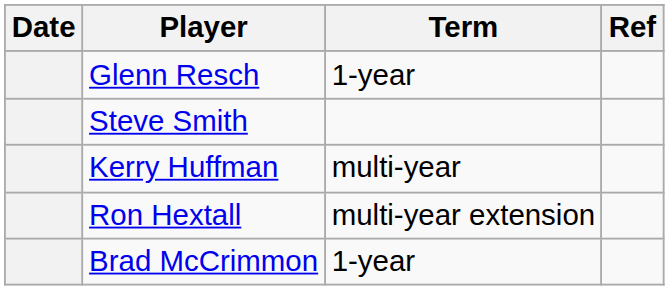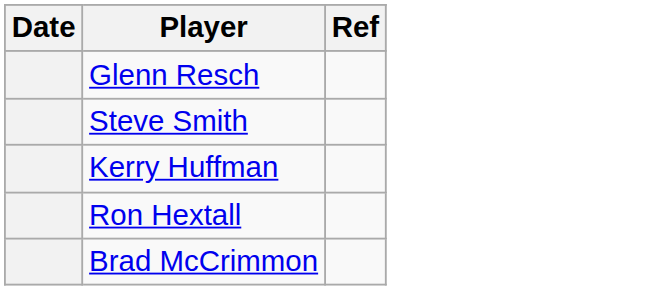- column: Term | 1-year | multi-year | multi-year extension | 1-year
